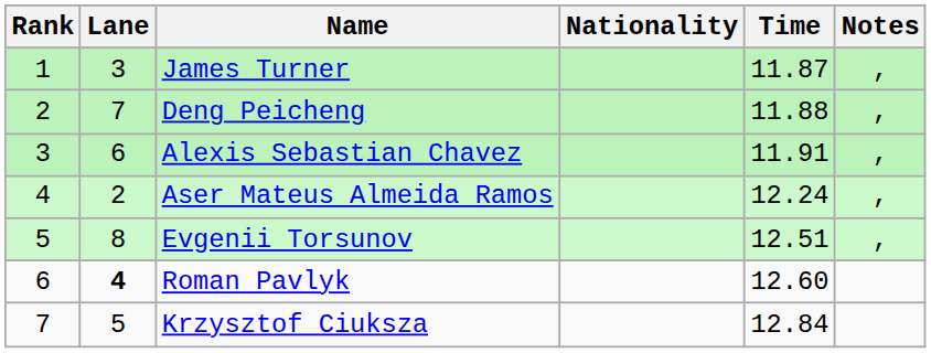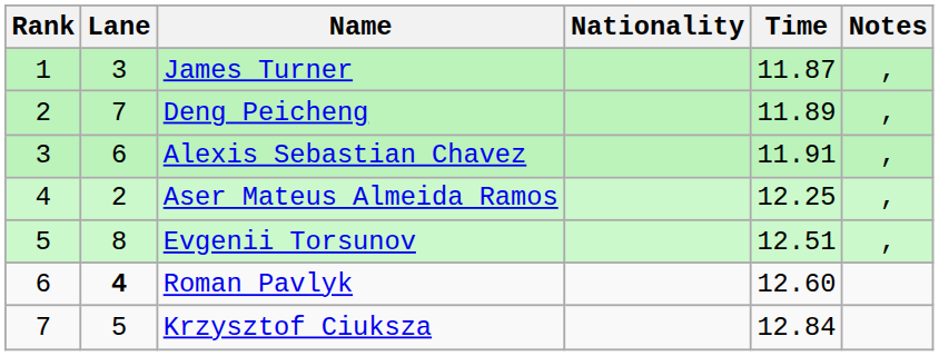Deng Peicheng | Time: 11.88 -> 11.89
Aser Mateus Almeida Ramos | Time: 12.24 -> 12.25
